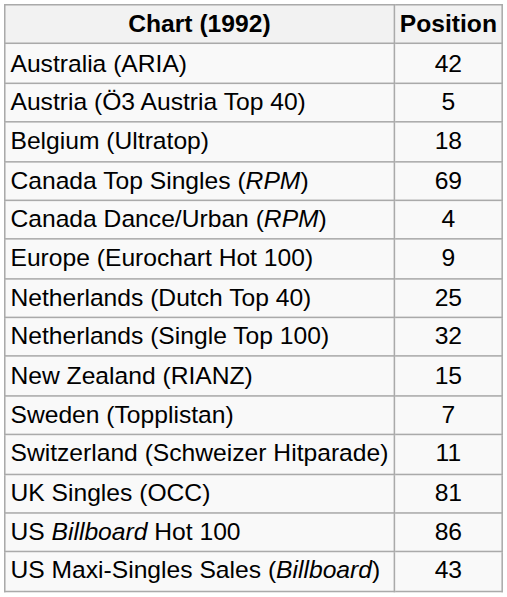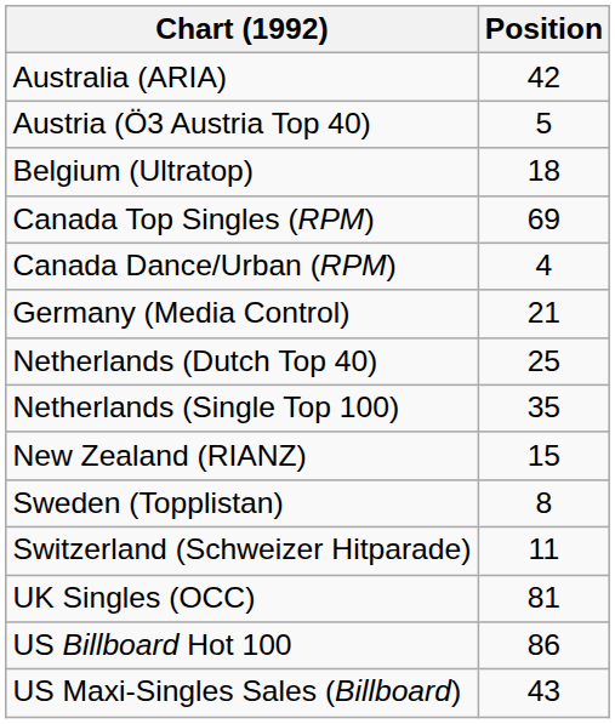- row: Europe (Eurochart Hot 100) | 9
+ row: Germany (Media Control) | 21
Netherlands (Single Top 100) | Position: 32 -> 35
Sweden (Topplistan) | Position: 7 -> 8
